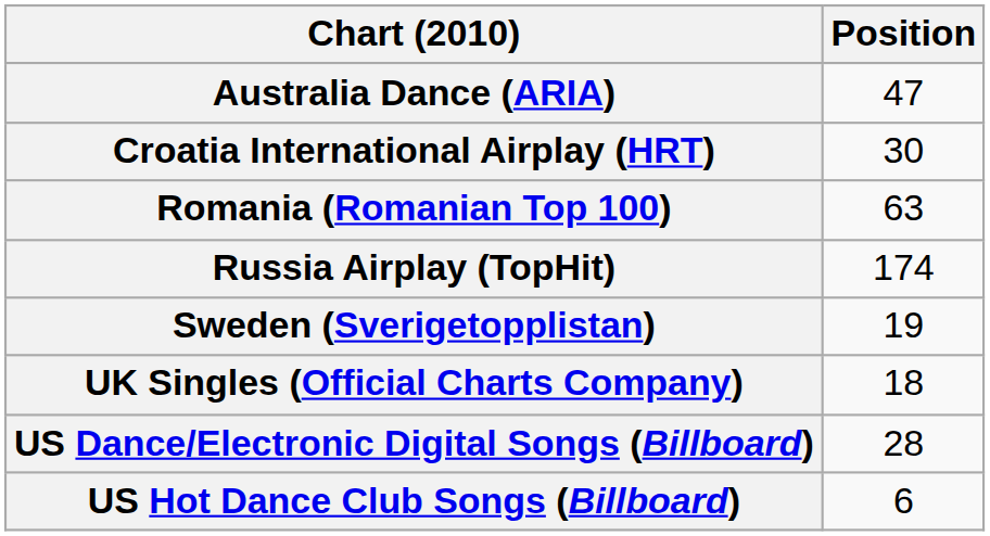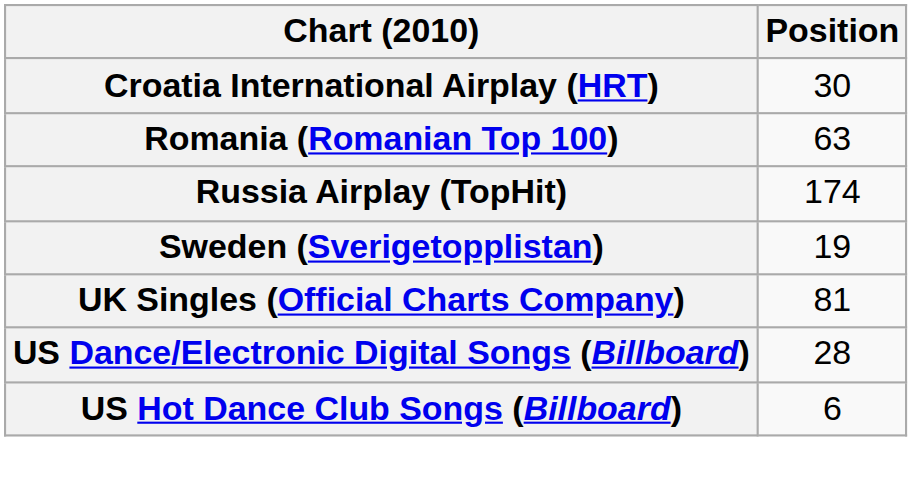- row: Australia Dance (ARIA) | 47
UK Singles (Official Charts Company) | Position: 18 -> 81
